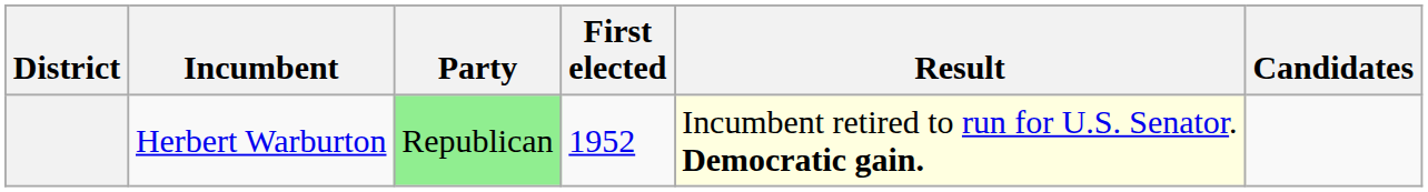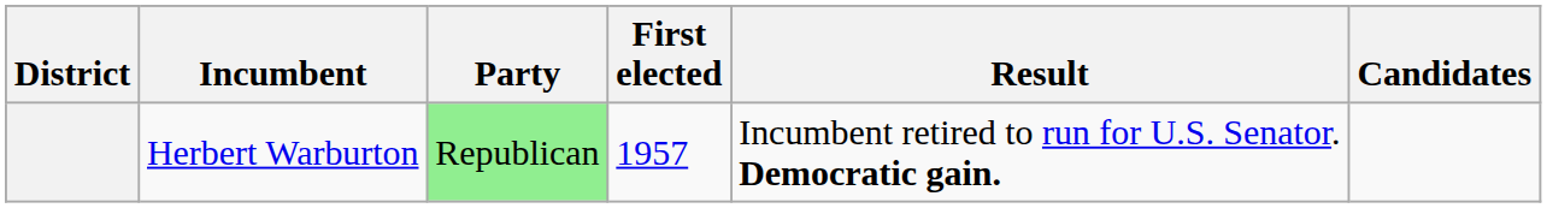Herbert Warburton | First elected: 1952 -> 1957
Herbert Warburton | Result: lightyellow background -> no background
